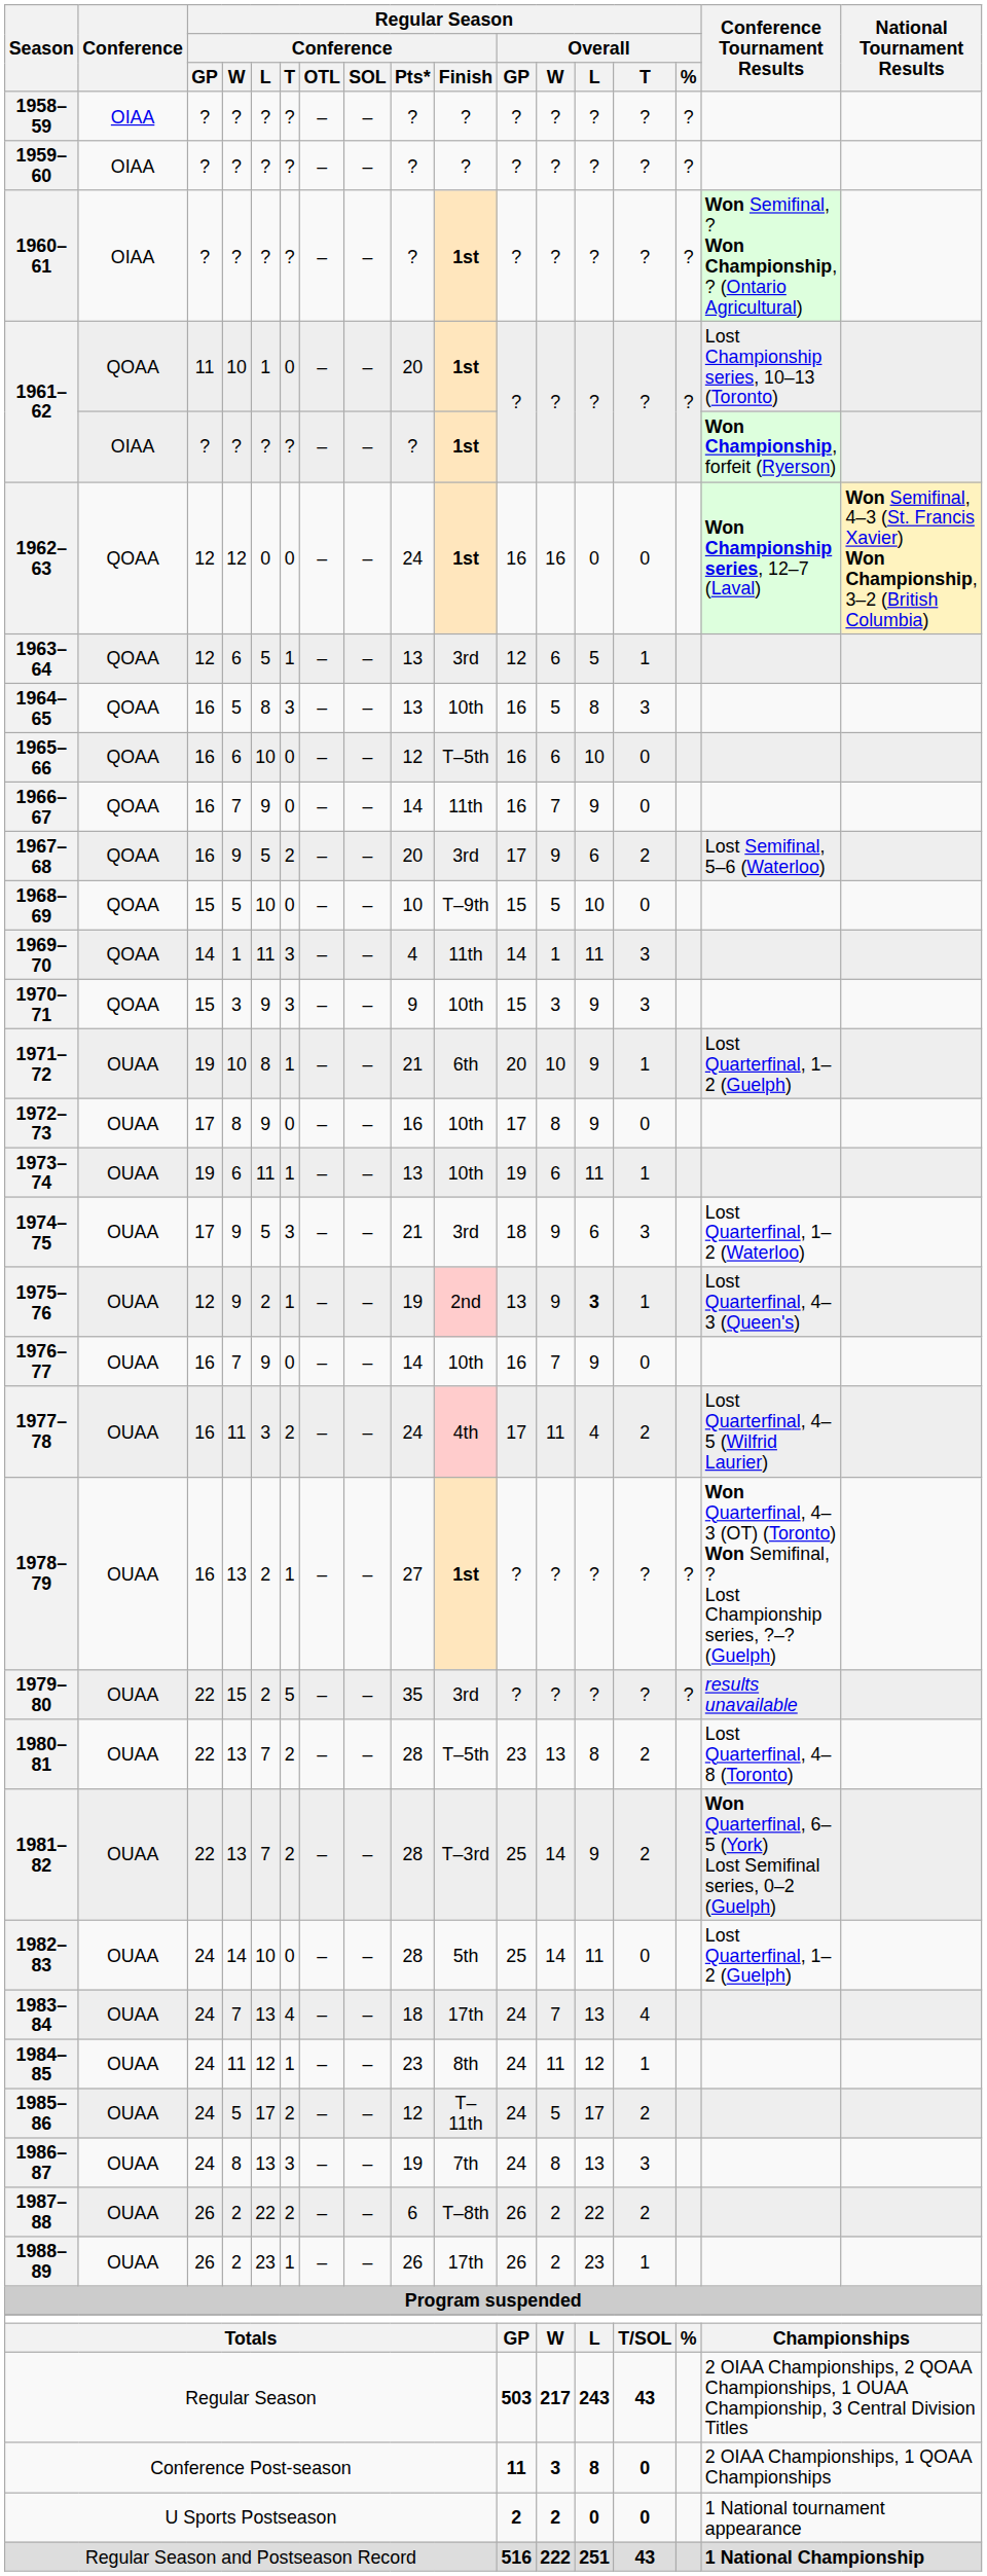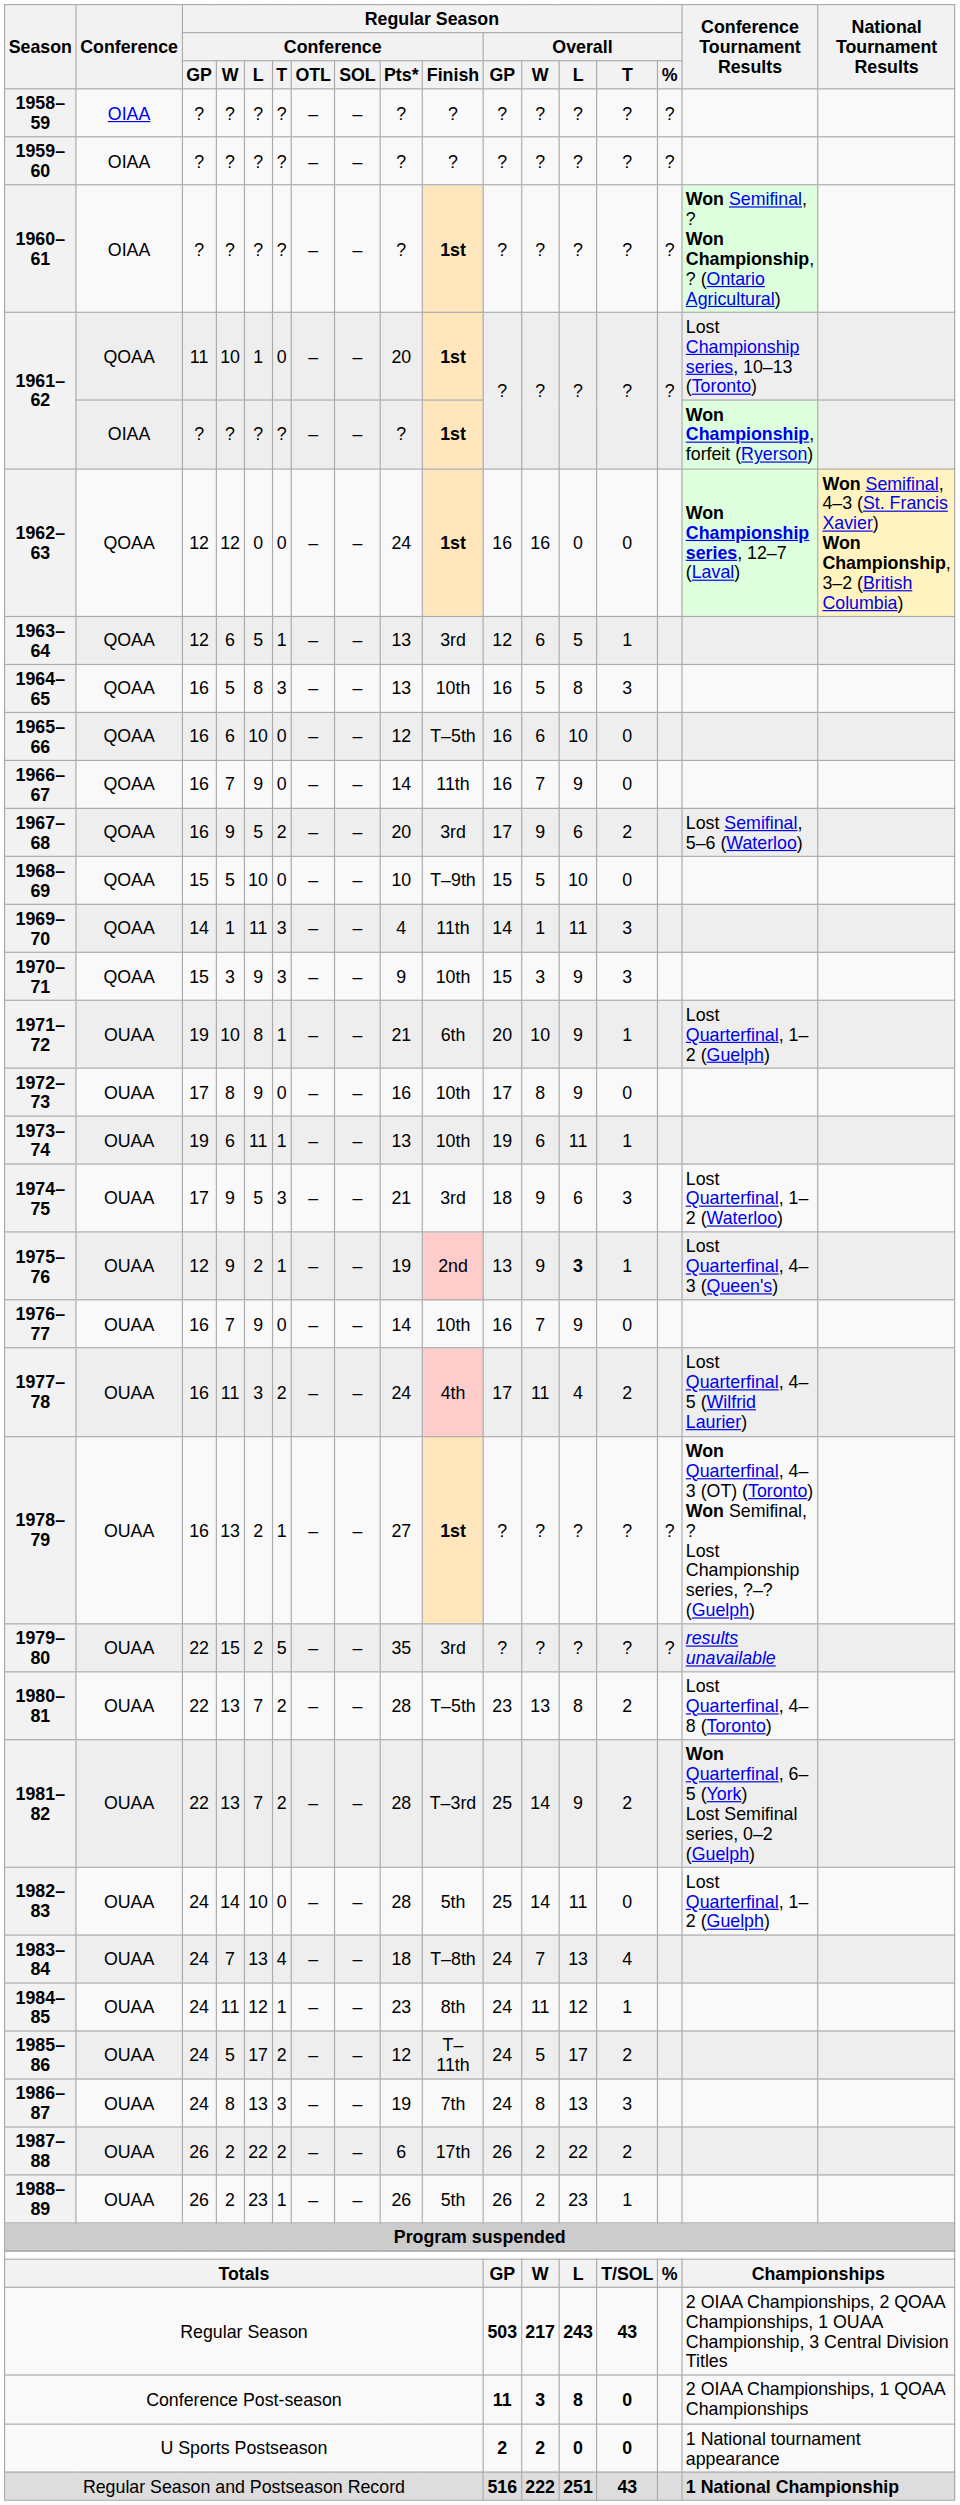1983–84 | Regular Season / Conference / Finish: 17th -> T–8th
1987–88 | Regular Season / Conference / Finish: T–8th -> 17th
1988–89 | Regular Season / Conference / Finish: 17th -> 5th
